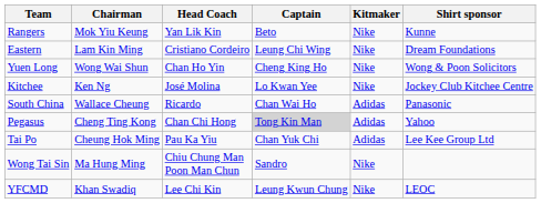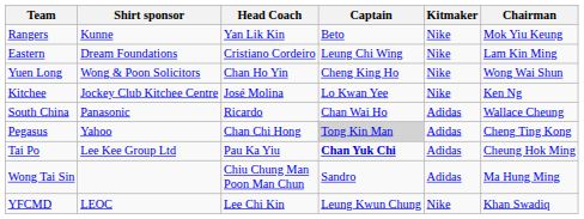columns swapped: Chairman <-> Shirt sponsor
Tai Po | Captain: normal -> bold
Wong Tai Sin | Kitmaker: Nike -> Adidas
